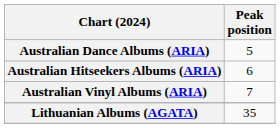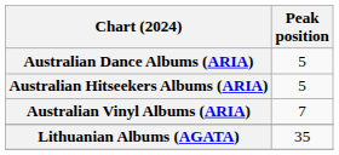Australian Hitseekers Albums (ARIA) | Peak position: 6 -> 5
